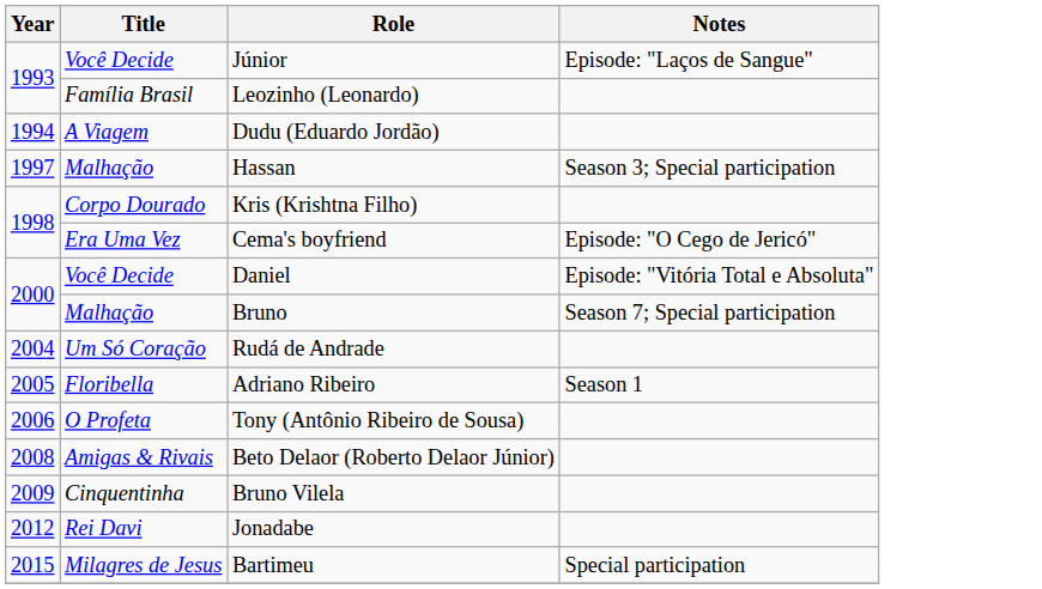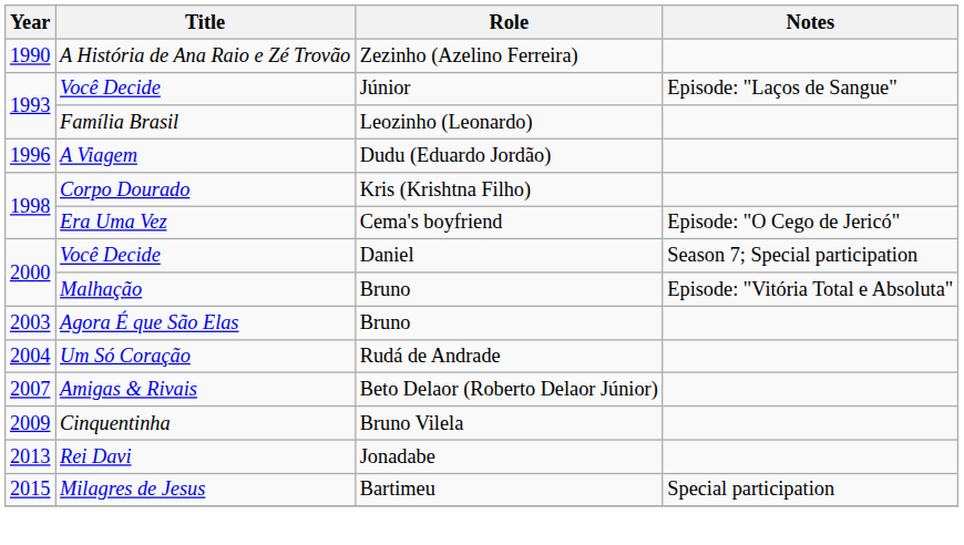+ row: 1990 | A História de Ana Raio e Zé Trovão | Zezinho (Azelino Ferreira)
Dudu (Eduardo Jordão) | Year: 1994 -> 1996
- row: 1997 | Malhação | Hassan | Season 3; Special participation
Daniel | Notes: Episode: "Vitória Total e Absoluta" -> Season 7; Special participation
Malhação / Bruno | Notes: Season 7; Special participation -> Episode: "Vitória Total e Absoluta"
+ row: 2003 | Agora É que São Elas | Bruno
- row: 2005 | Floribella | Adriano Ribeiro | Season 1
- row: 2006 | O Profeta | Tony (Antônio Ribeiro de Sousa)
Beto Delaor (Roberto Delaor Júnior) | Year: 2008 -> 2007
Jonadabe | Year: 2012 -> 2013
